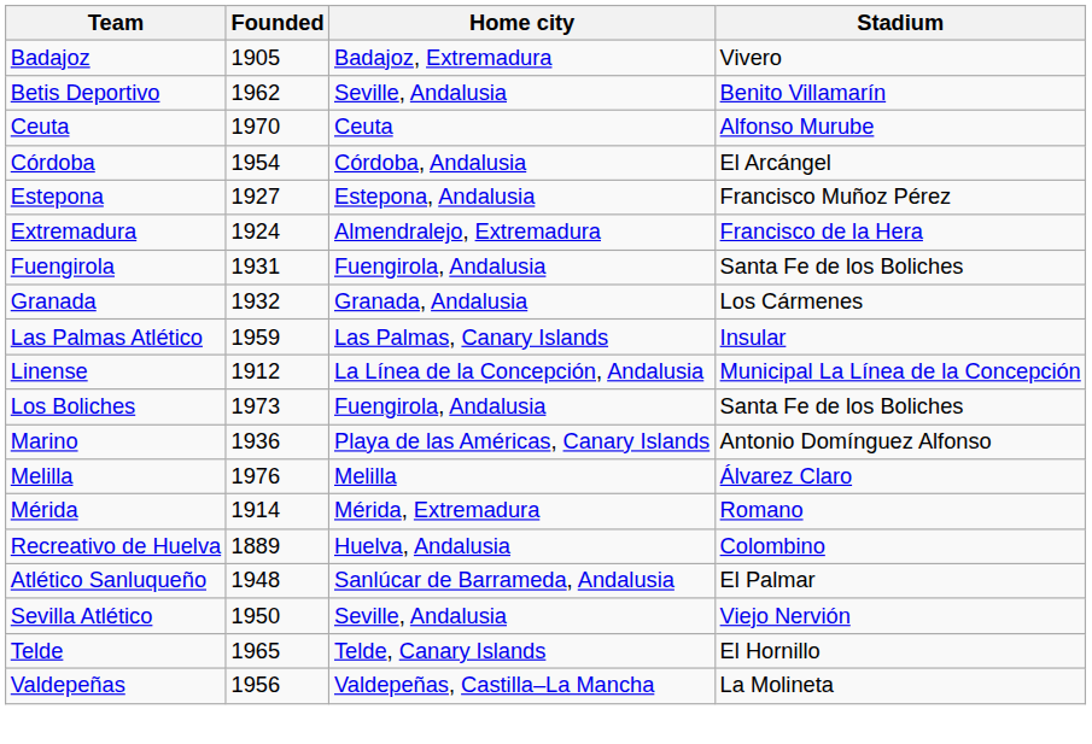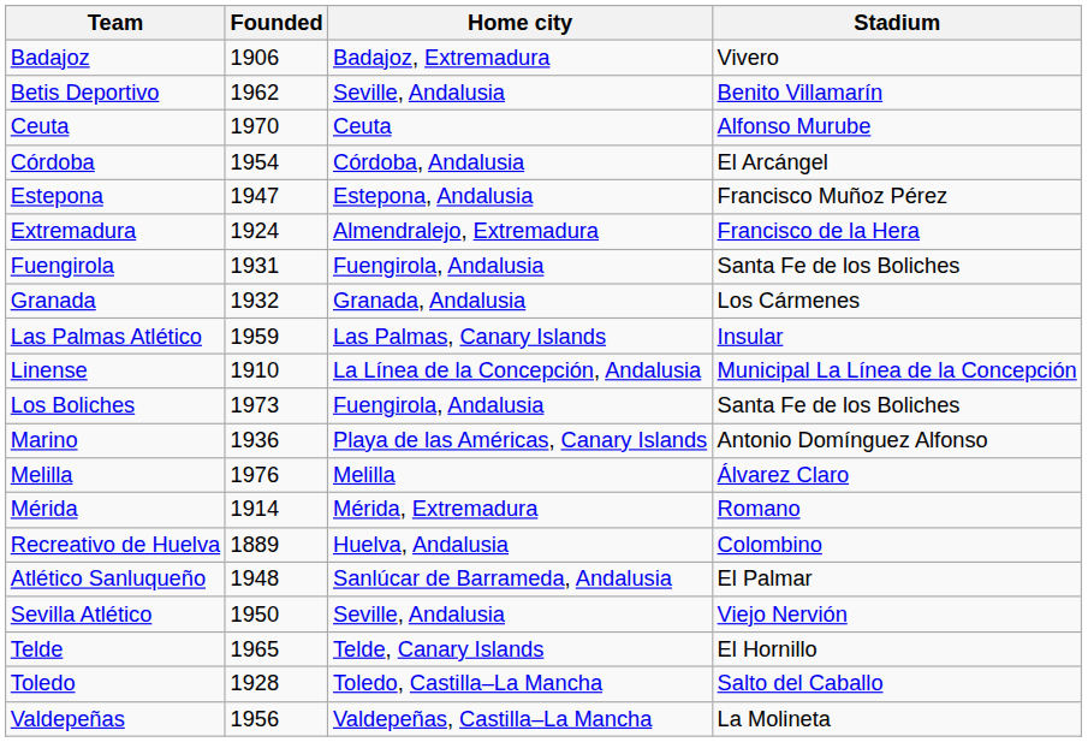Badajoz | Founded: 1905 -> 1906
Estepona | Founded: 1927 -> 1947
Linense | Founded: 1912 -> 1910
+ row: Toledo | 1928 | Toledo, Castilla–La Mancha | Salto del Caballo
